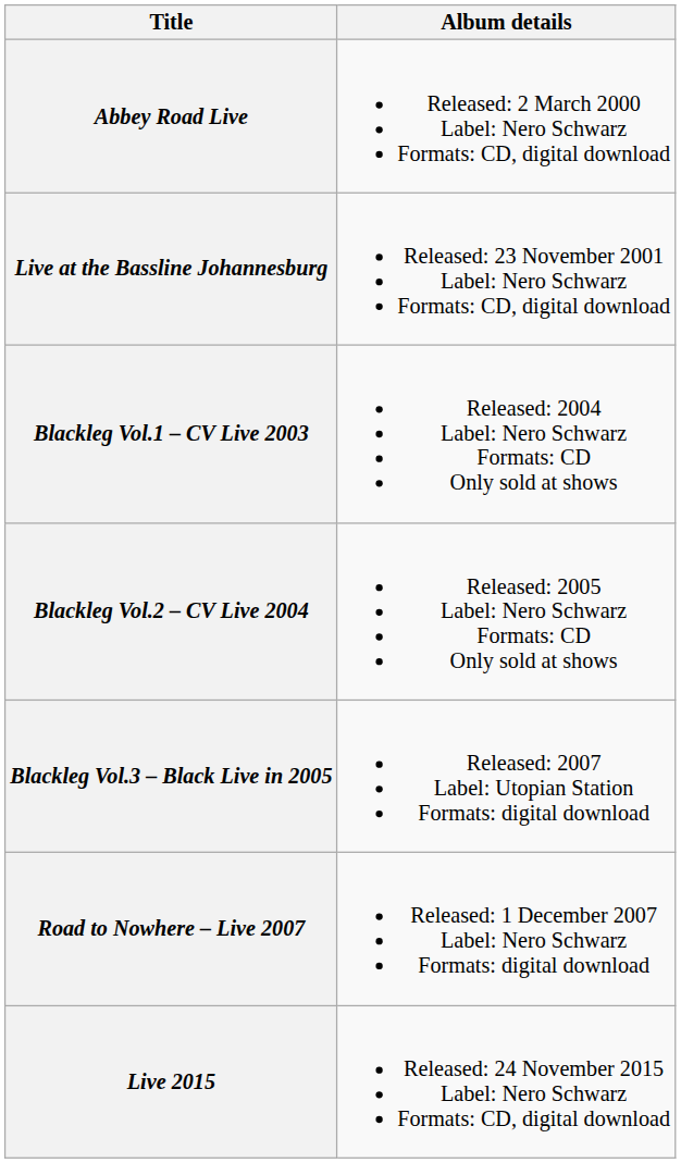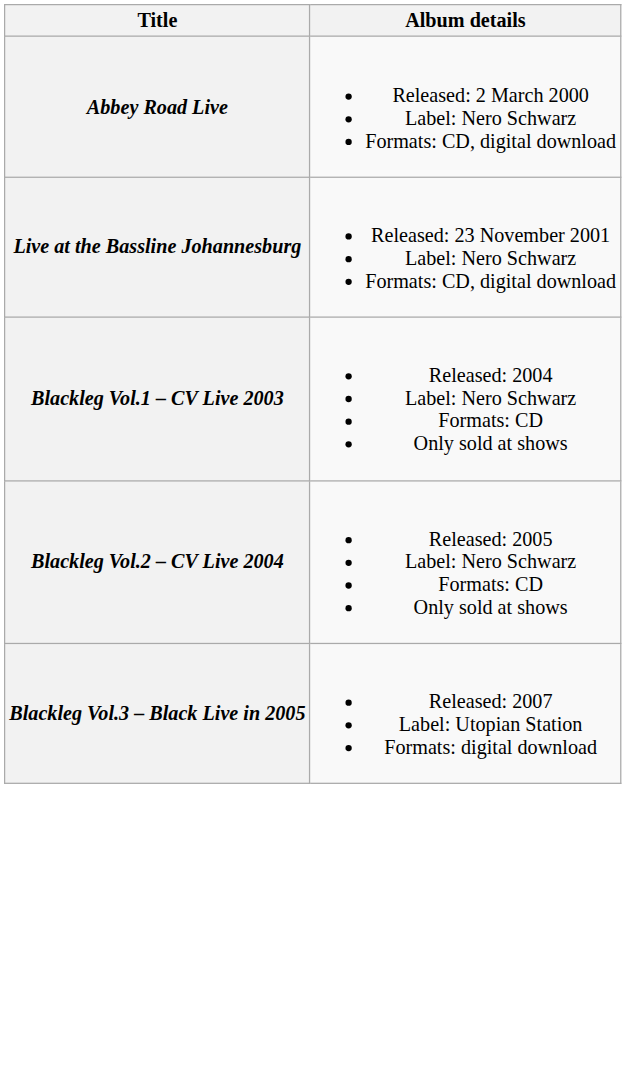- row: Road to Nowhere – Live 2007 | Released: 1 December 2007 Label: Nero Schwarz Formats: digital download
- row: Live 2015 | Released: 24 November 2015 Label: Nero Schwarz Formats: CD, digital download
